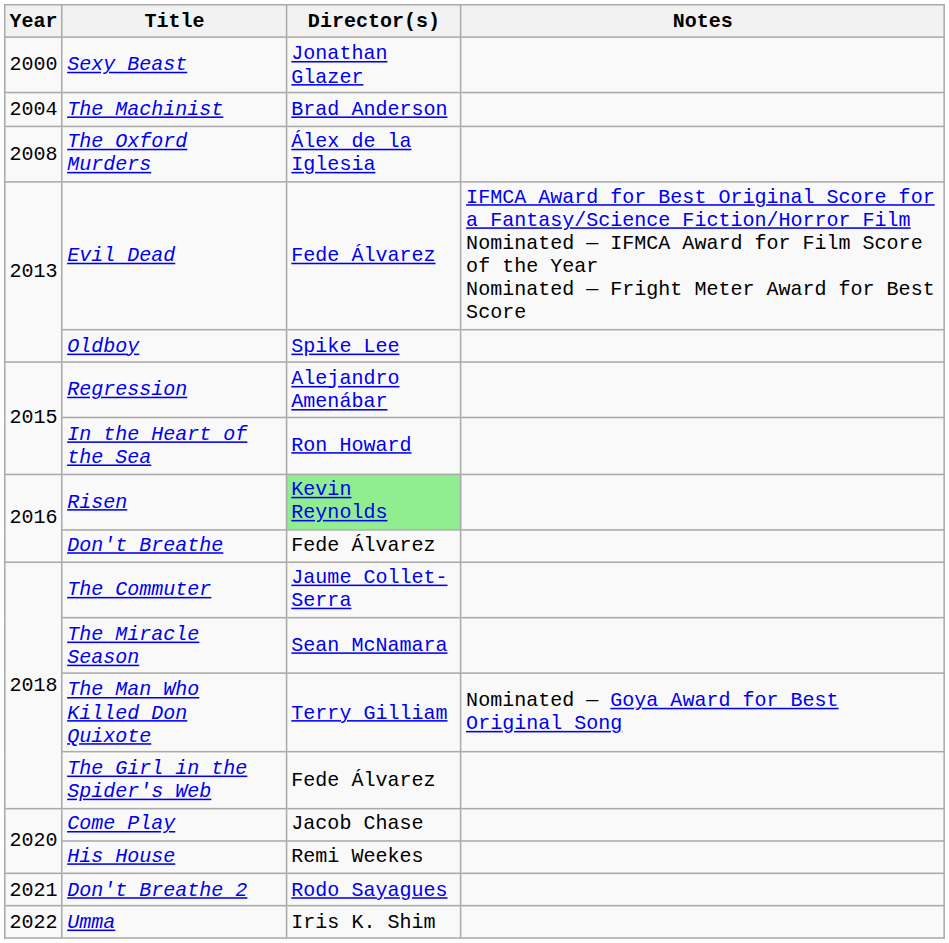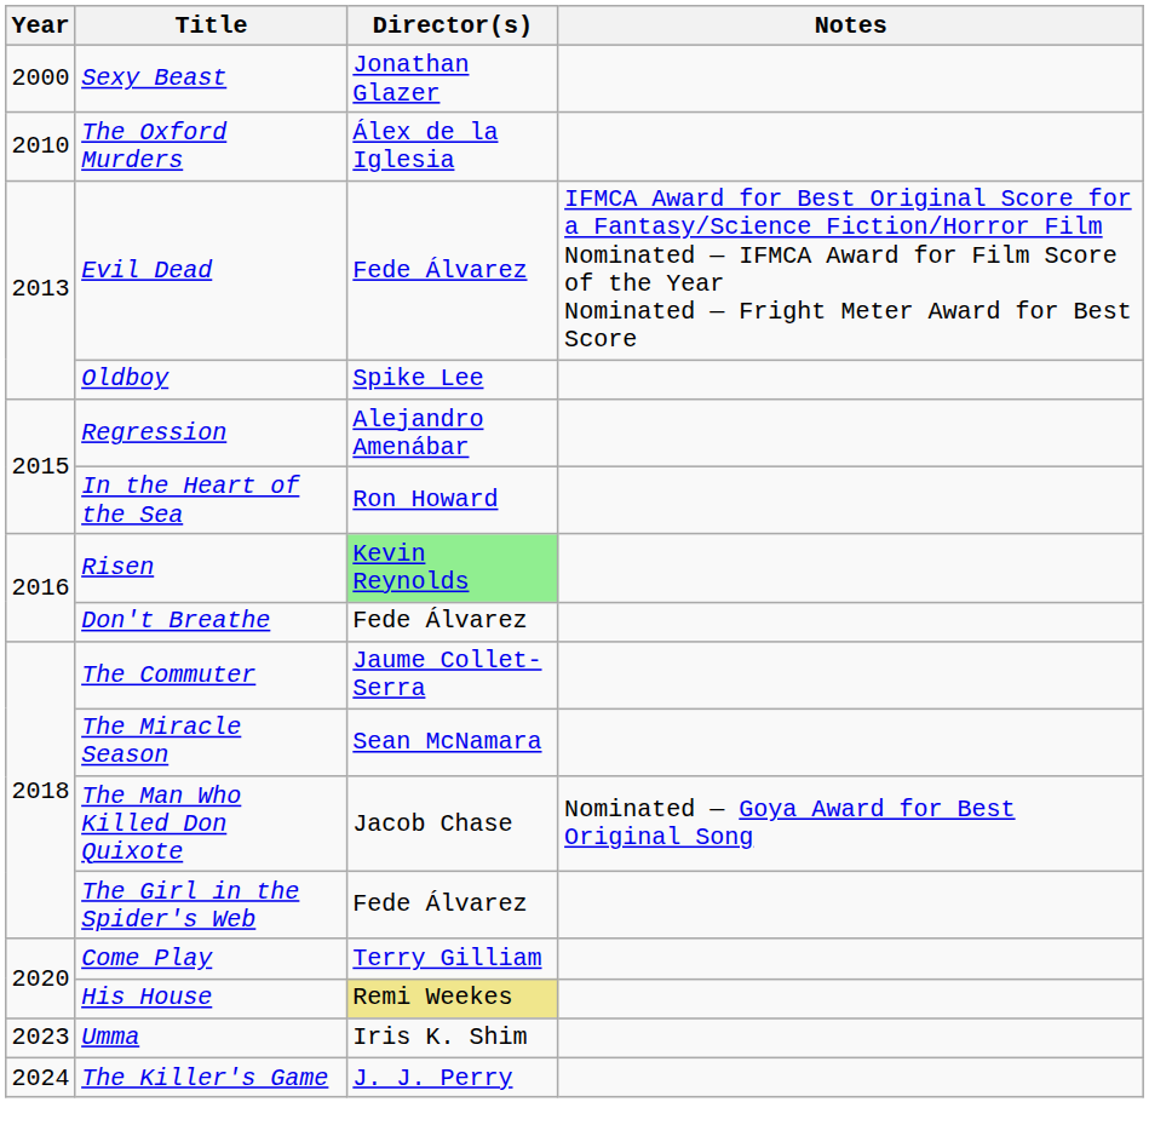- row: 2004 | The Machinist | Brad Anderson
The Oxford Murders | Year: 2008 -> 2010
The Man Who Killed Don Quixote | Director(s): Terry Gilliam -> Jacob Chase
Come Play | Director(s): Jacob Chase -> Terry Gilliam
His House | Director(s): no background -> khaki background
- row: 2021 | Don't Breathe 2 | Rodo Sayagues
Umma | Year: 2022 -> 2023
+ row: 2024 | The Killer's Game | J. J. Perry
